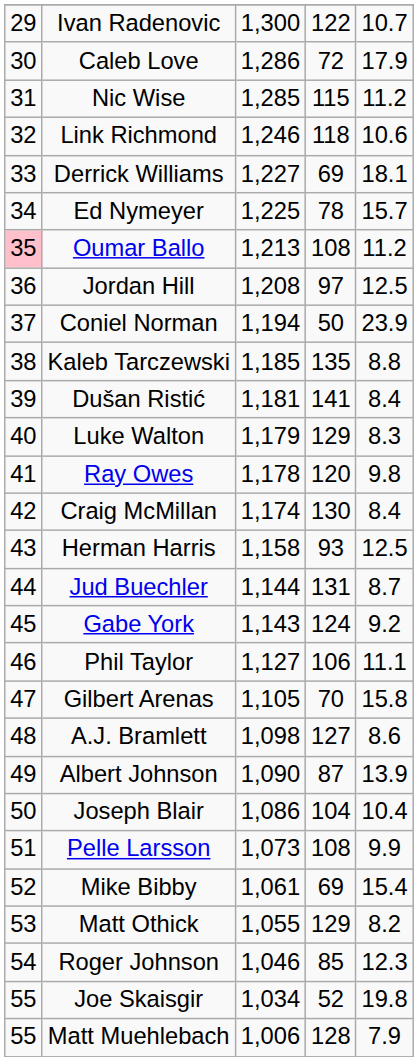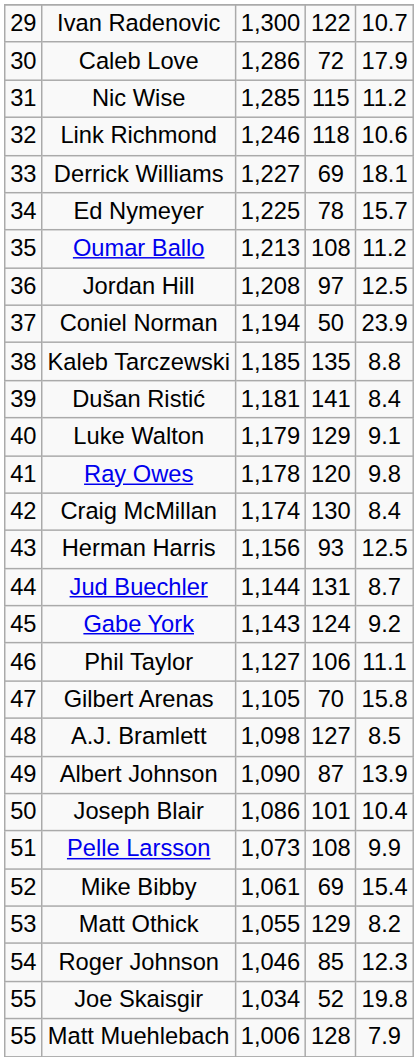Oumar Ballo | column 1: pink background -> no background
Luke Walton | column 5: 8.3 -> 9.1
Herman Harris | column 3: 1,158 -> 1,156
A.J. Bramlett | column 5: 8.6 -> 8.5
Joseph Blair | column 4: 104 -> 101
